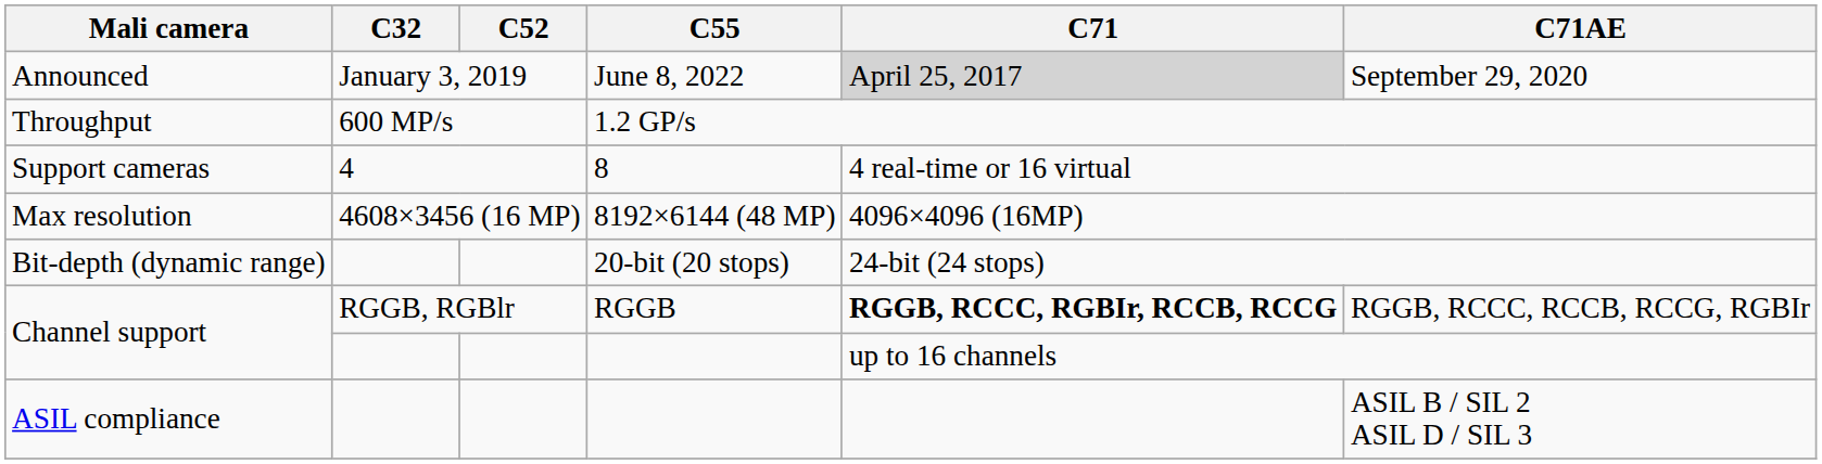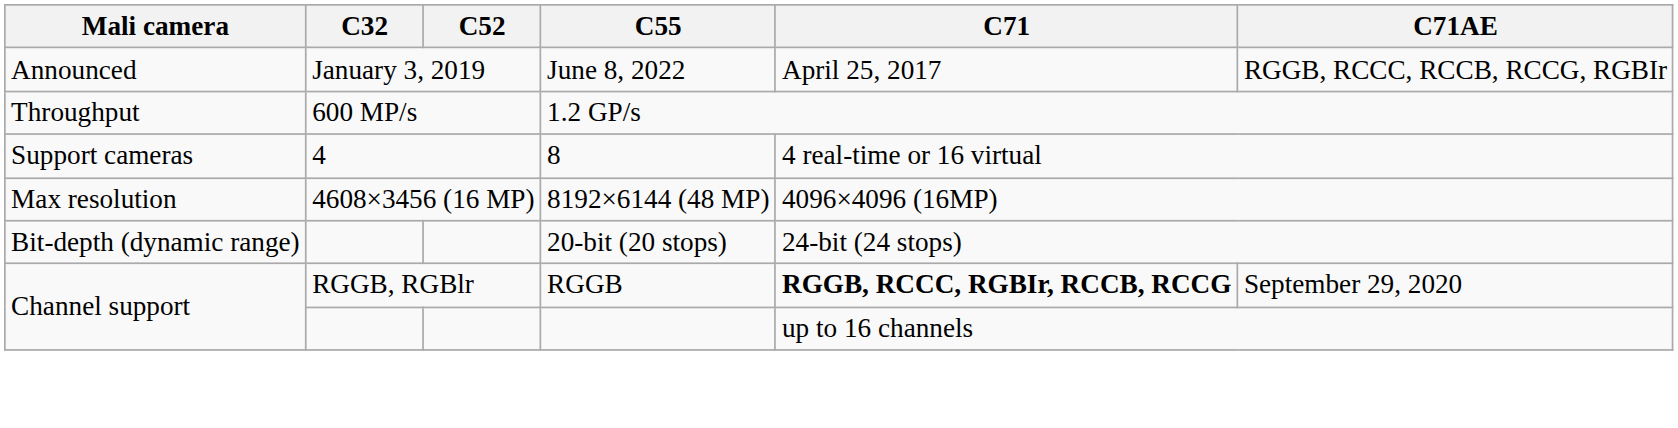Announced | C71: lightgrey background -> no background
Announced | C71AE: September 29, 2020 -> RGGB, RCCC, RCCB, RCCG, RGBIr
Channel support / RGGB | C71AE: RGGB, RCCC, RCCB, RCCG, RGBIr -> September 29, 2020
- row: ASIL compliance | ASIL B / SIL 2 ASIL D / SIL 3
